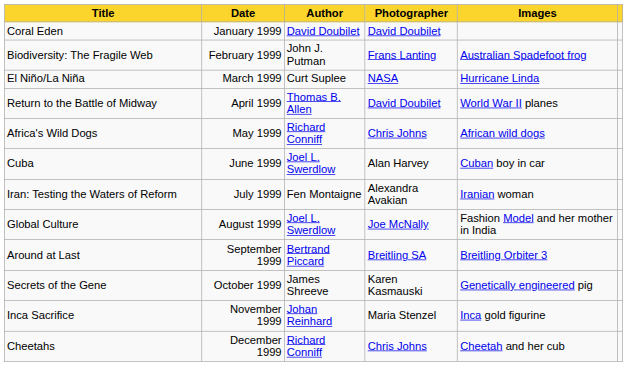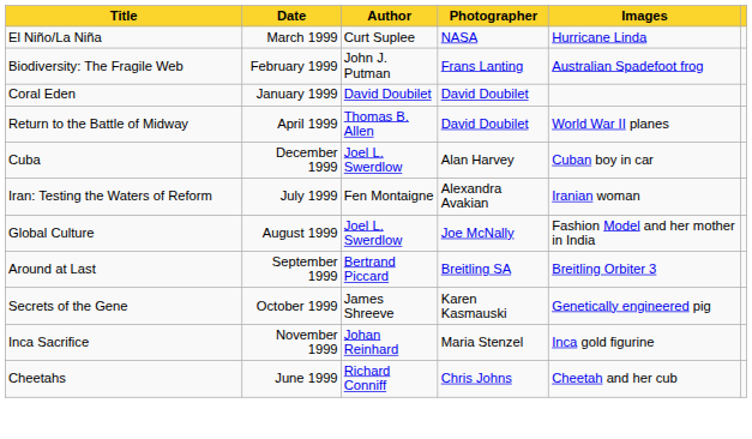rows swapped: Coral Eden <-> El Niño/La Niña
- row: Africa's Wild Dogs | May 1999 | Richard Conniff | Chris Johns | African wild dogs
Cuba | Date: June 1999 -> December 1999
Cheetahs | Date: December 1999 -> June 1999
